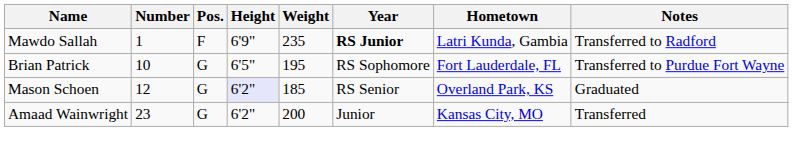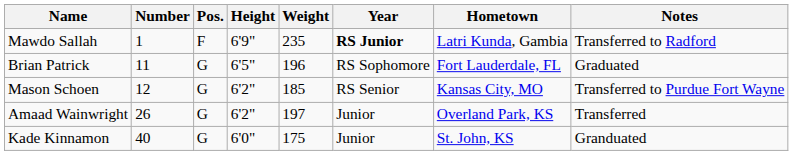Brian Patrick | Number: 10 -> 11
Brian Patrick | Weight: 195 -> 196
Brian Patrick | Notes: Transferred to Purdue Fort Wayne -> Graduated
Mason Schoen | Height: lavender background -> no background
Mason Schoen | Hometown: Overland Park, KS -> Kansas City, MO
Mason Schoen | Notes: Graduated -> Transferred to Purdue Fort Wayne
Amaad Wainwright | Number: 23 -> 26
Amaad Wainwright | Weight: 200 -> 197
Amaad Wainwright | Hometown: Kansas City, MO -> Overland Park, KS
+ row: Kade Kinnamon | 40 | G | 6'0" | 175 | Junior | St. John, KS | Granduated
